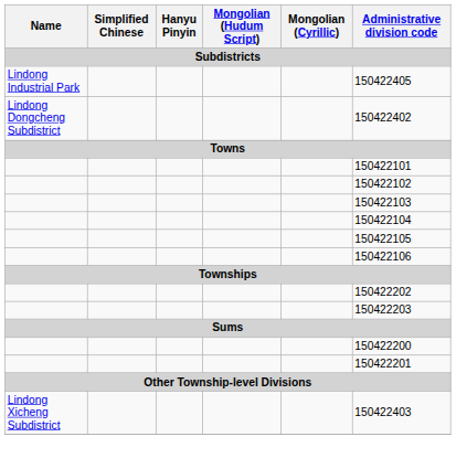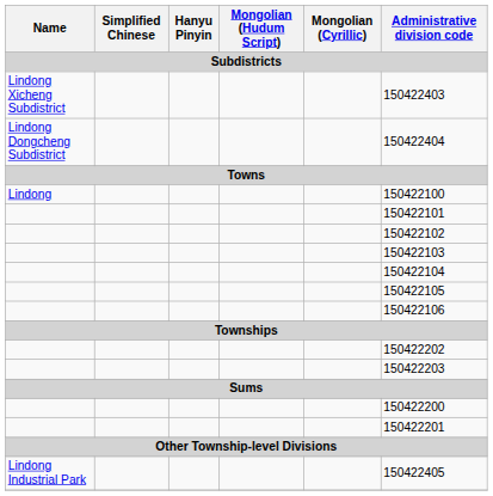rows swapped: Lindong Xicheng Subdistrict <-> Lindong Industrial Park
Lindong Dongcheng Subdistrict | Administrative division code: 150422402 -> 150422404
+ row: Lindong | 150422100
